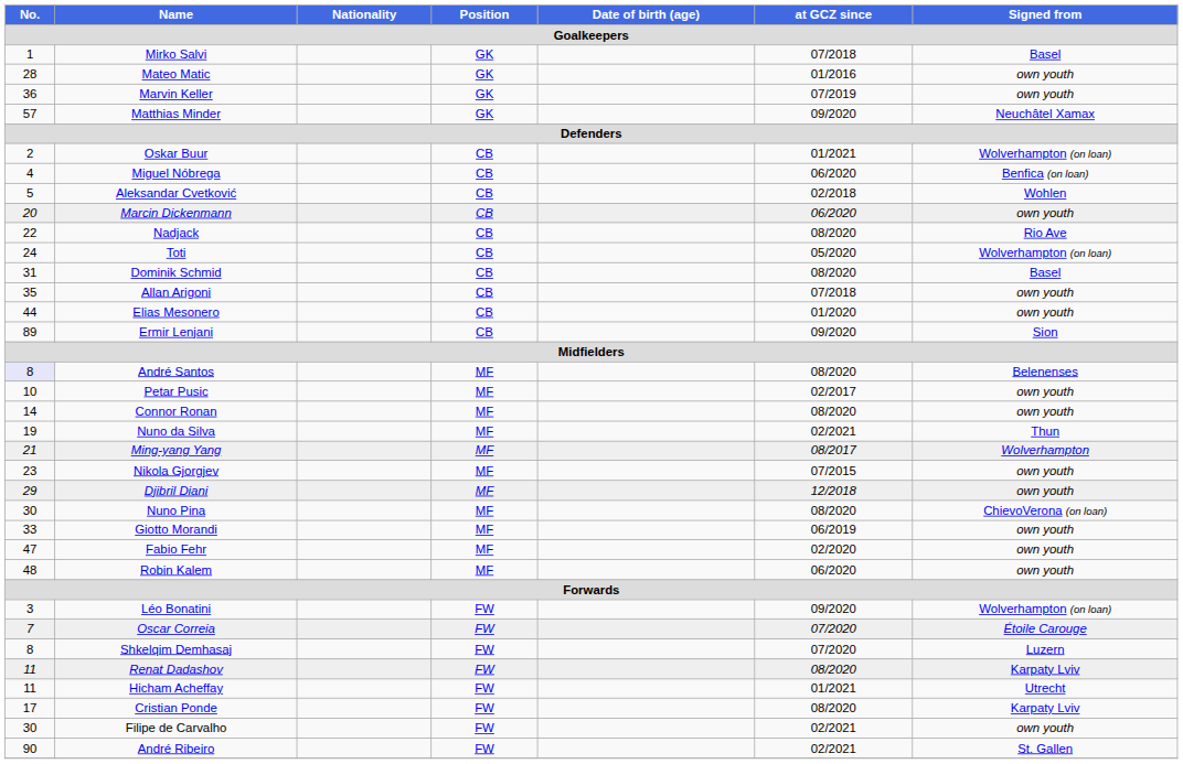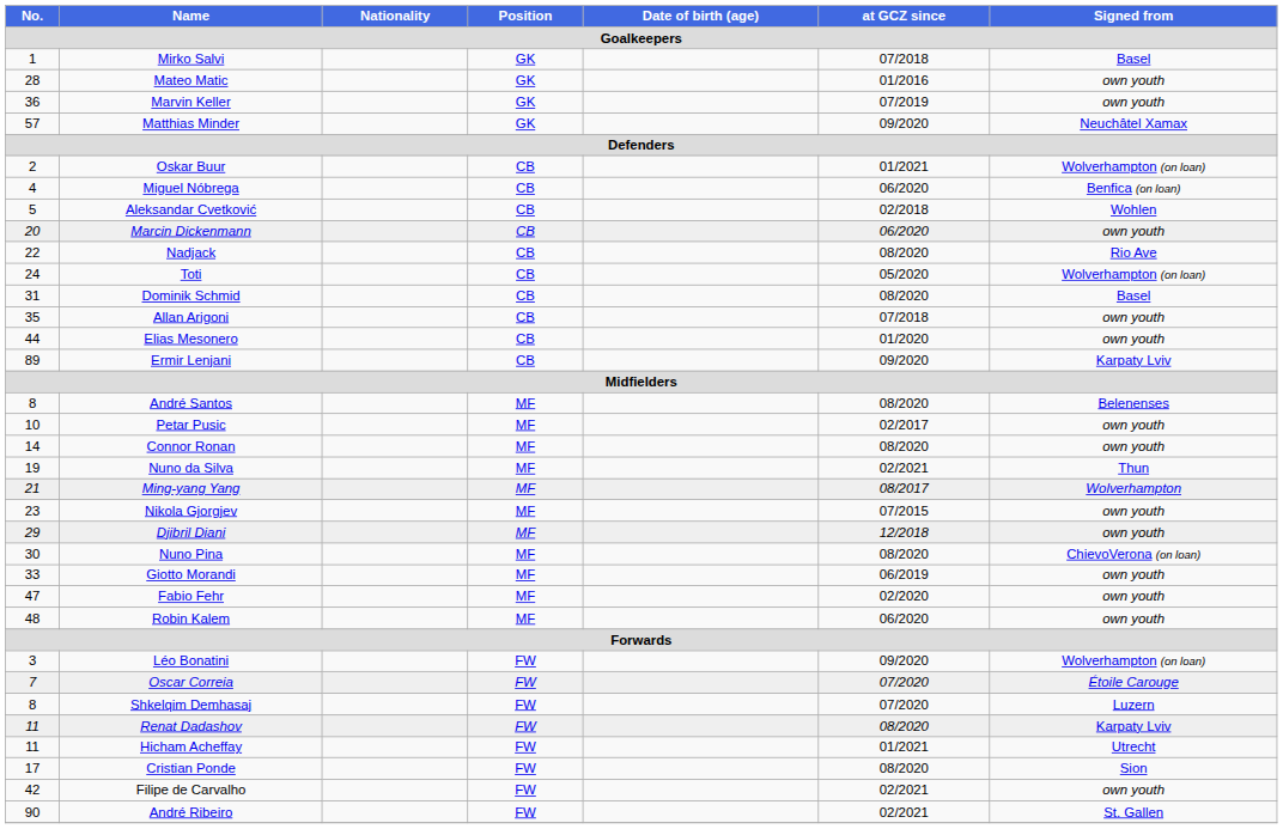Ermir Lenjani | Signed from: Sion -> Karpaty Lviv
André Santos | No.: lavender background -> no background
Cristian Ponde | Signed from: Karpaty Lviv -> Sion
Filipe de Carvalho | No.: 30 -> 42
